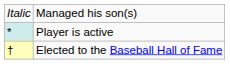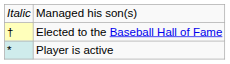rows swapped: Elected to the Baseball Hall of Fame <-> Player is active
